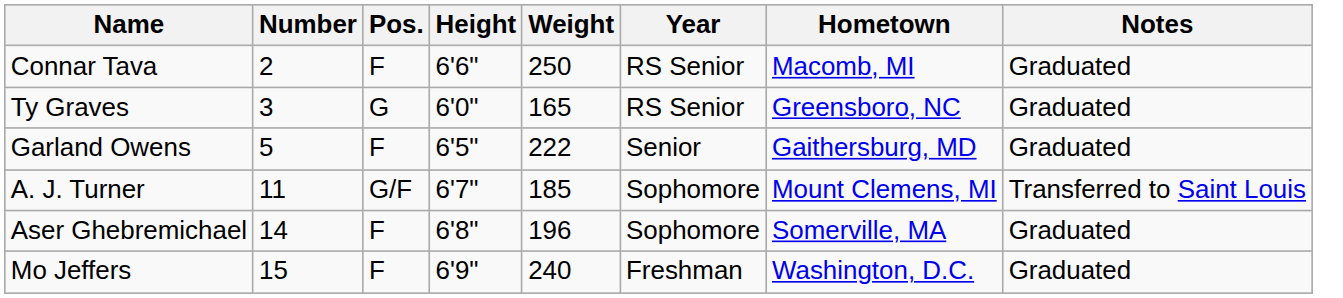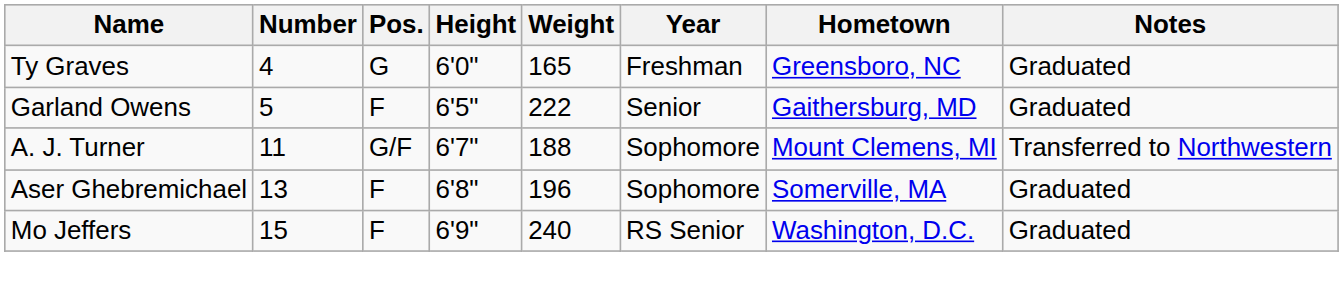- row: Connar Tava | 2 | F | 6'6" | 250 | RS Senior | Macomb, MI | Graduated
Ty Graves | Number: 3 -> 4
Ty Graves | Year: RS Senior -> Freshman
A. J. Turner | Weight: 185 -> 188
A. J. Turner | Notes: Transferred to Saint Louis -> Transferred to Northwestern
Aser Ghebremichael | Number: 14 -> 13
Mo Jeffers | Year: Freshman -> RS Senior
